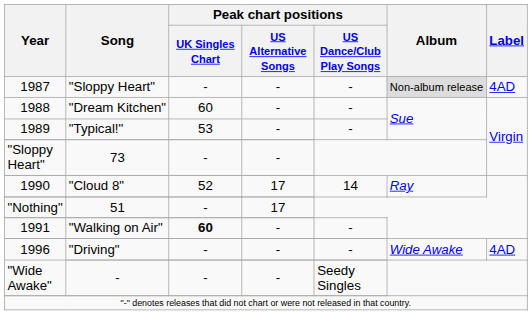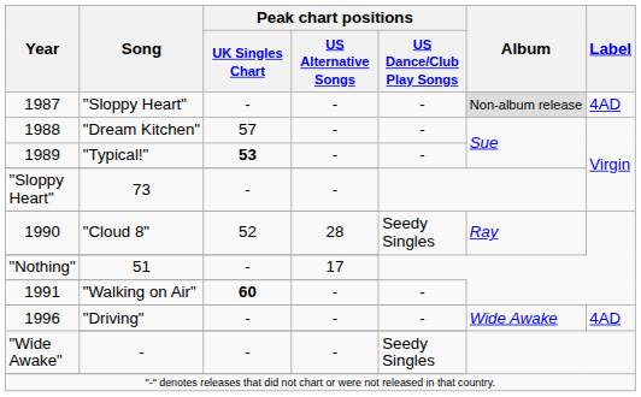"Dream Kitchen" | Peak chart positions / UK Singles Chart: 60 -> 57
"Typical!" | Peak chart positions / UK Singles Chart: normal -> bold
"Cloud 8" | Peak chart positions / US Alternative Songs: 17 -> 28
"Cloud 8" | Peak chart positions / US Dance/Club Play Songs: 14 -> Seedy Singles
